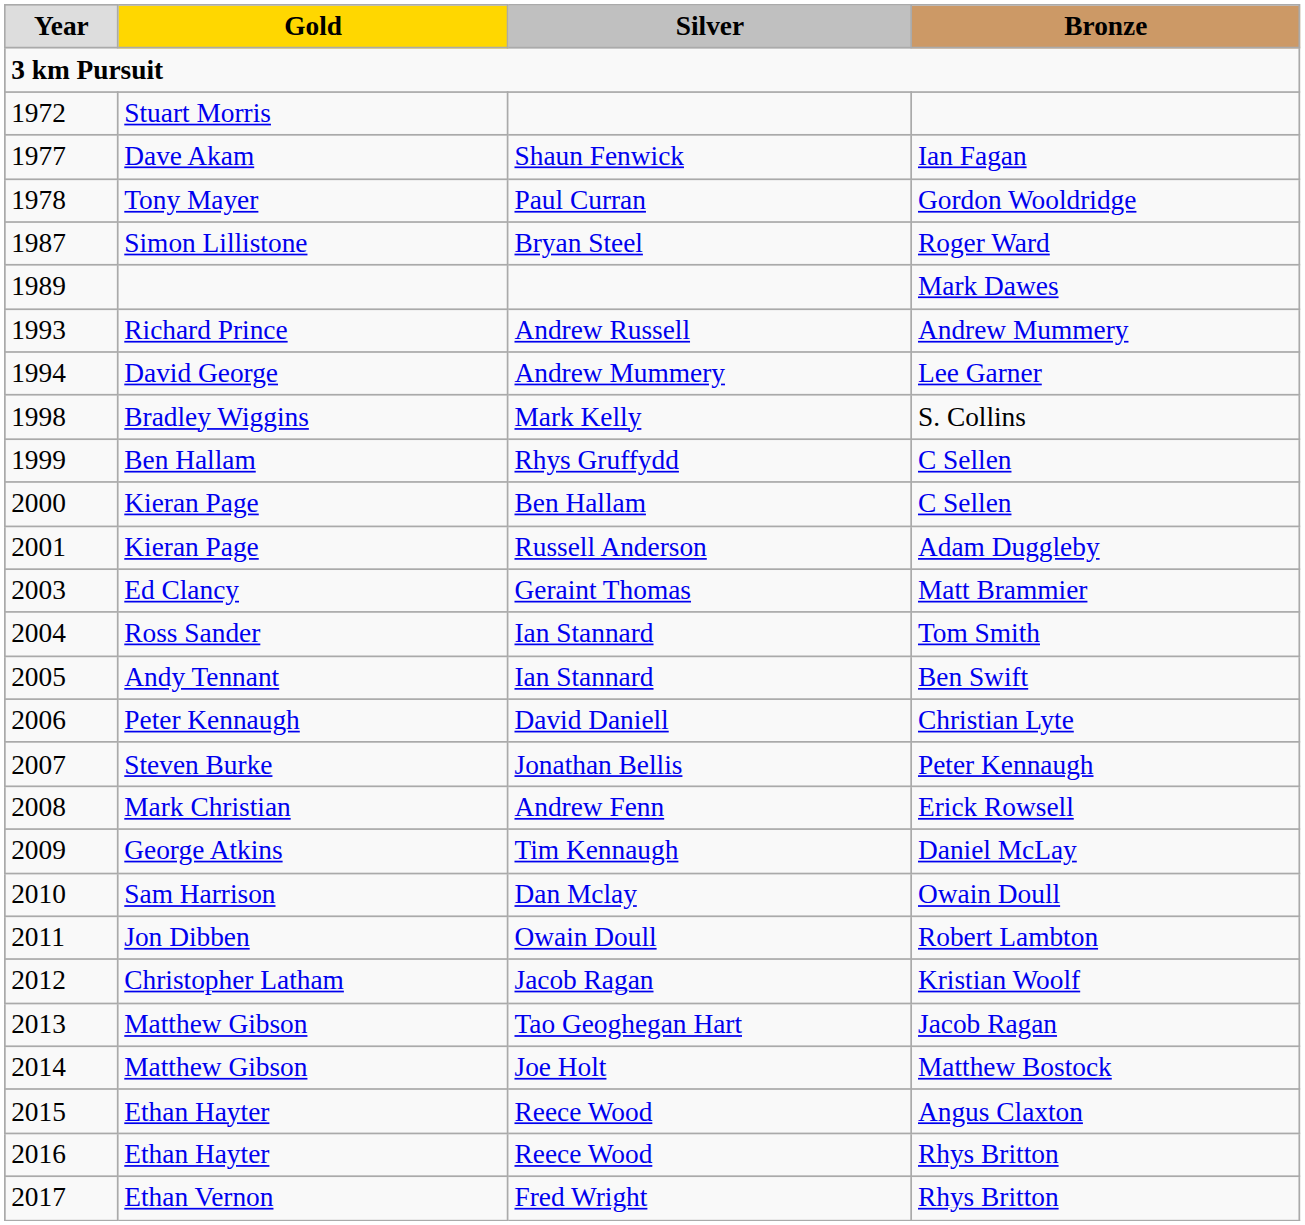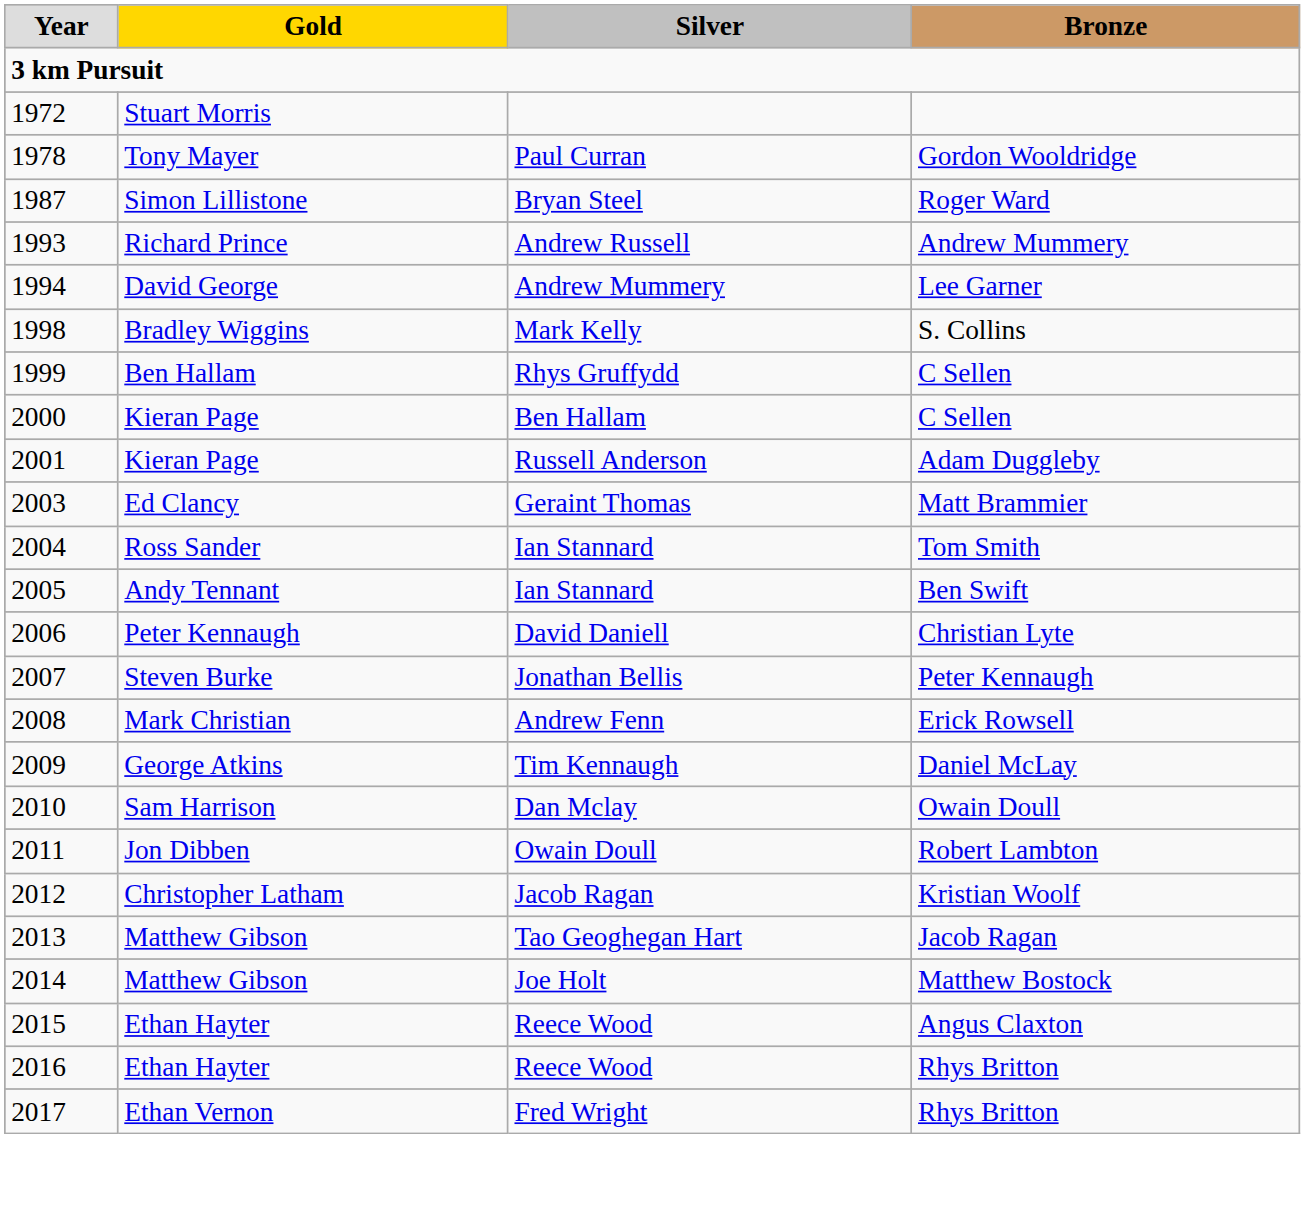- row: 1977 | Dave Akam | Shaun Fenwick | Ian Fagan
- row: 1989 | Mark Dawes
